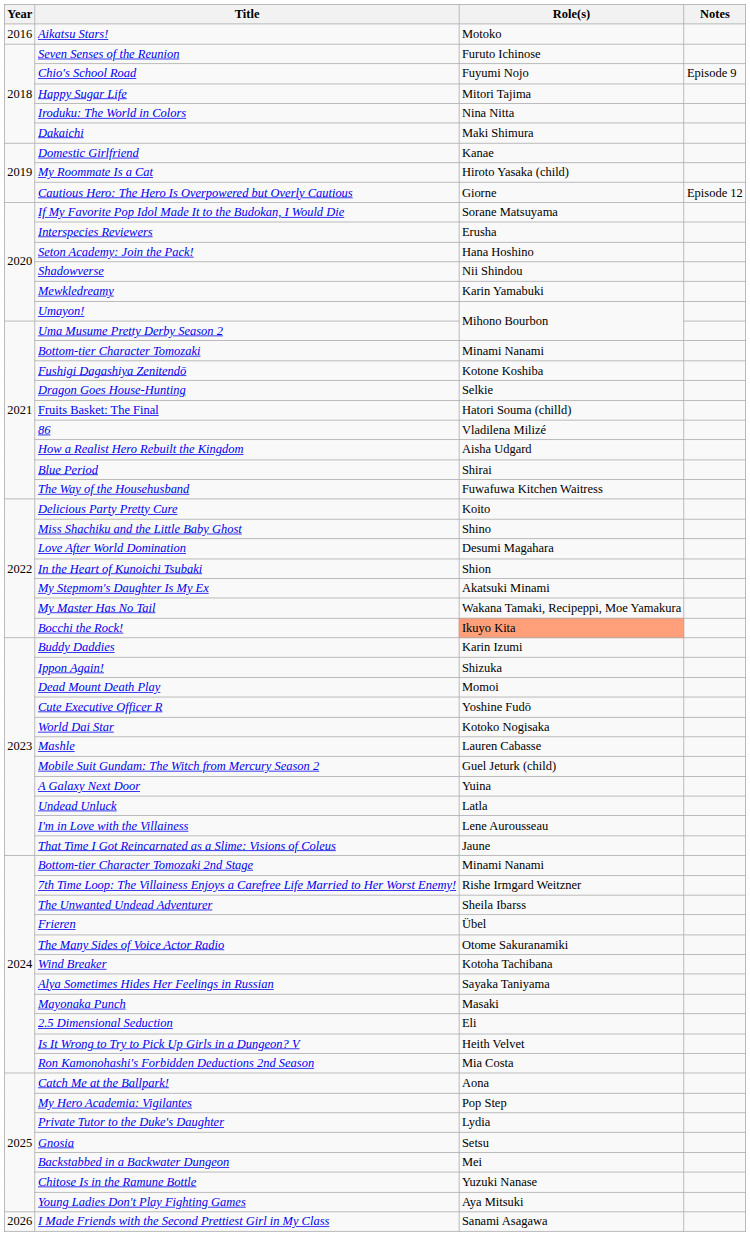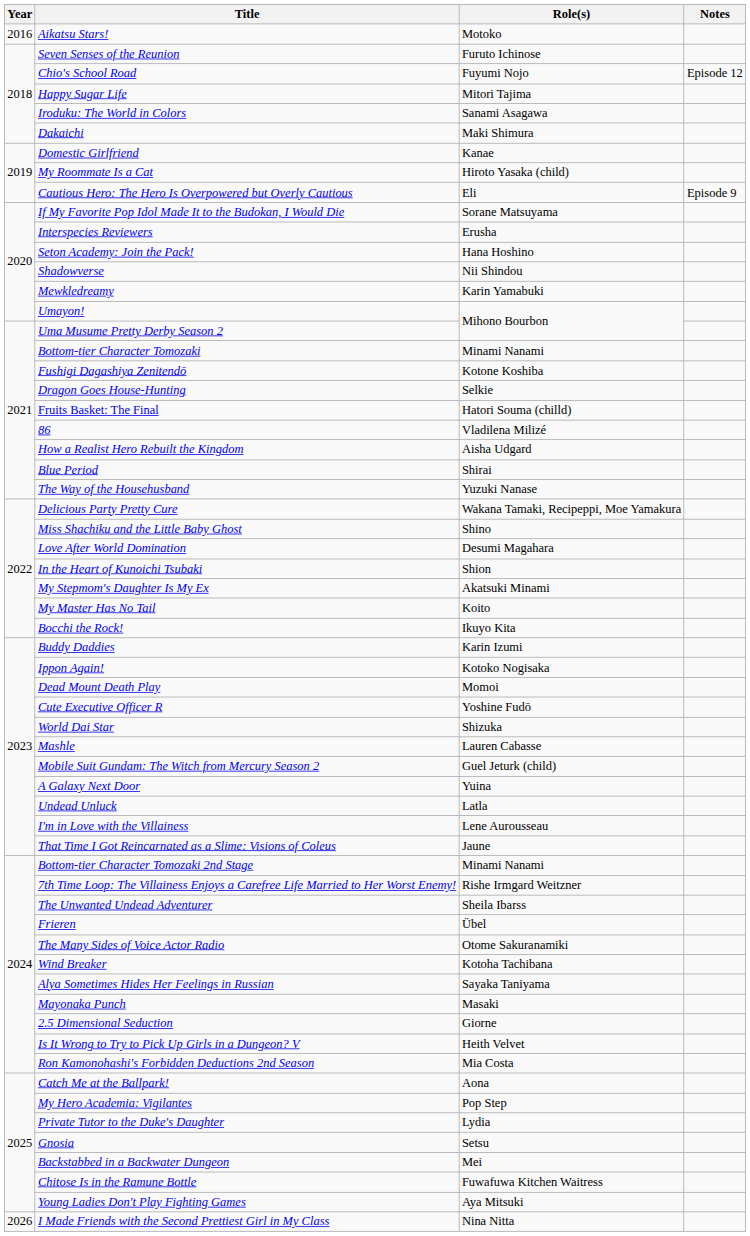Chio's School Road | Notes: Episode 9 -> Episode 12
Iroduku: The World in Colors | Role(s): Nina Nitta -> Sanami Asagawa
Cautious Hero: The Hero Is Overpowered but Overly Cautious | Role(s): Giorne -> Eli
Cautious Hero: The Hero Is Overpowered but Overly Cautious | Notes: Episode 12 -> Episode 9
The Way of the Househusband | Role(s): Fuwafuwa Kitchen Waitress -> Yuzuki Nanase
Delicious Party Pretty Cure | Role(s): Koito -> Wakana Tamaki, Recipeppi, Moe Yamakura
My Master Has No Tail | Role(s): Wakana Tamaki, Recipeppi, Moe Yamakura -> Koito
Bocchi the Rock! | Role(s): lightsalmon background -> no background
Ippon Again! | Role(s): Shizuka -> Kotoko Nogisaka
World Dai Star | Role(s): Kotoko Nogisaka -> Shizuka
2.5 Dimensional Seduction | Role(s): Eli -> Giorne
Chitose Is in the Ramune Bottle | Role(s): Yuzuki Nanase -> Fuwafuwa Kitchen Waitress
I Made Friends with the Second Prettiest Girl in My Class | Role(s): Sanami Asagawa -> Nina Nitta
